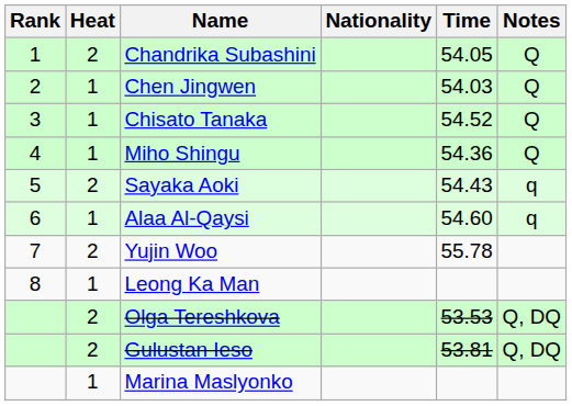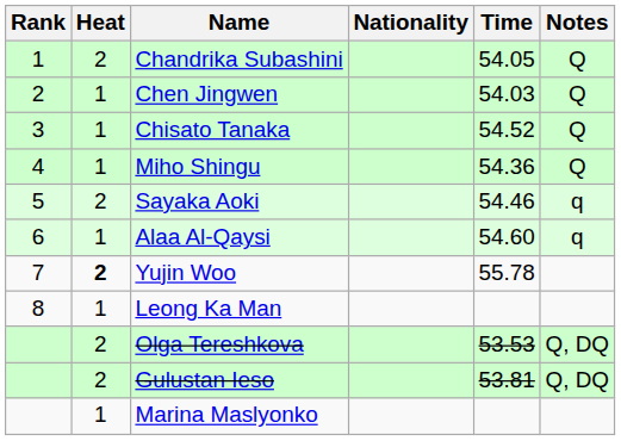Sayaka Aoki | Time: 54.43 -> 54.46
Yujin Woo | Heat: normal -> bold
